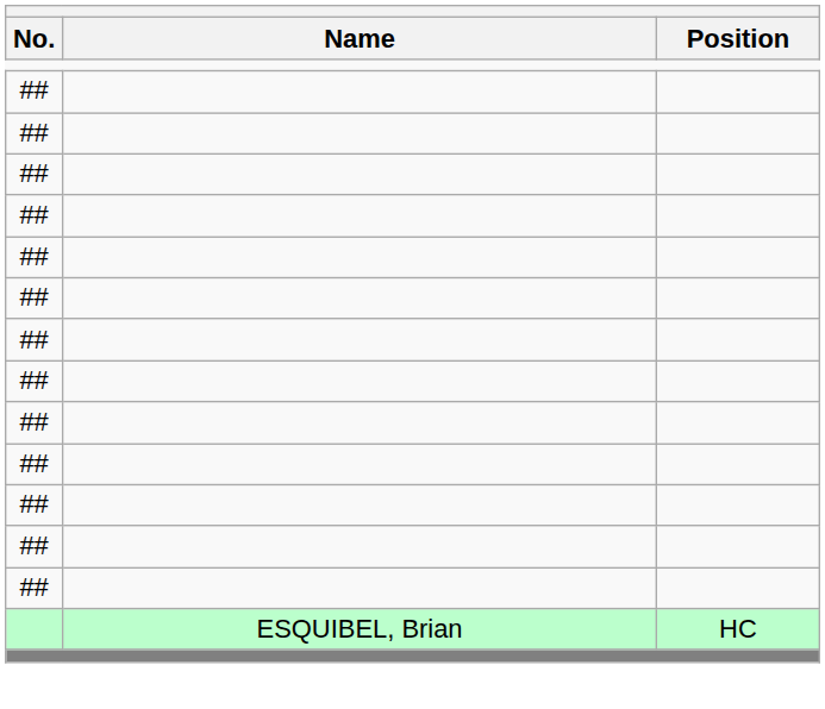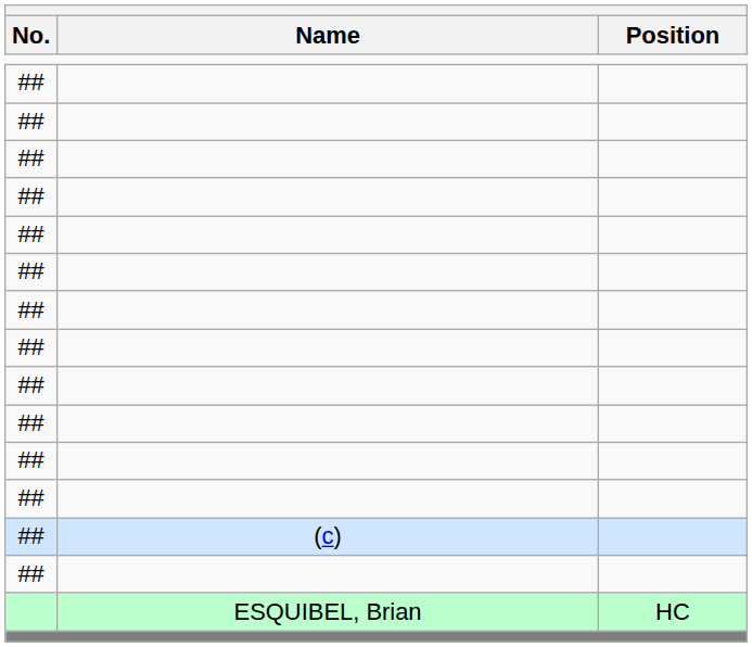+ row: ## | (c)
